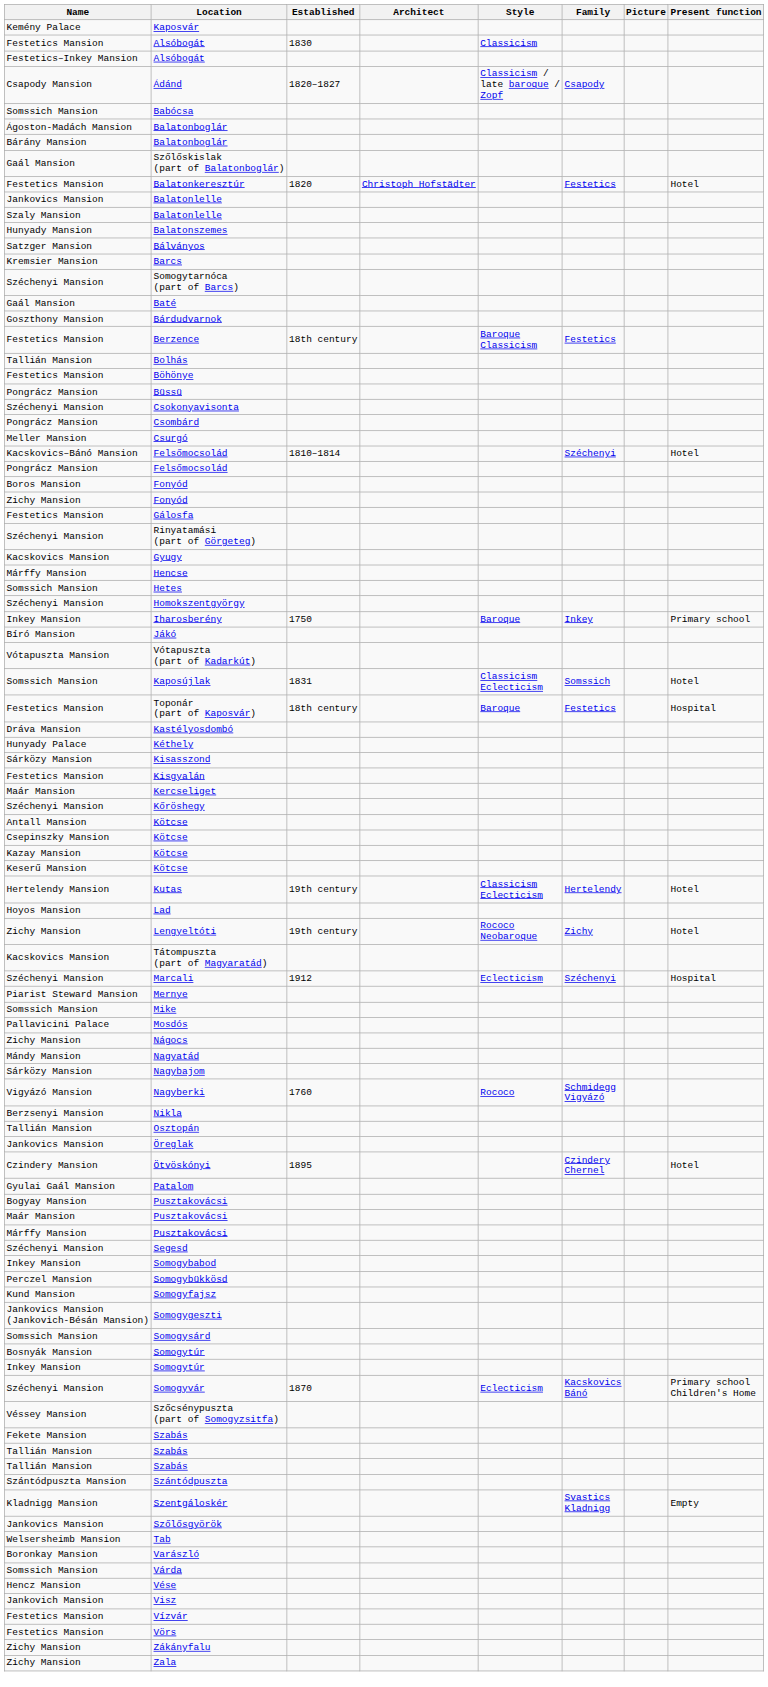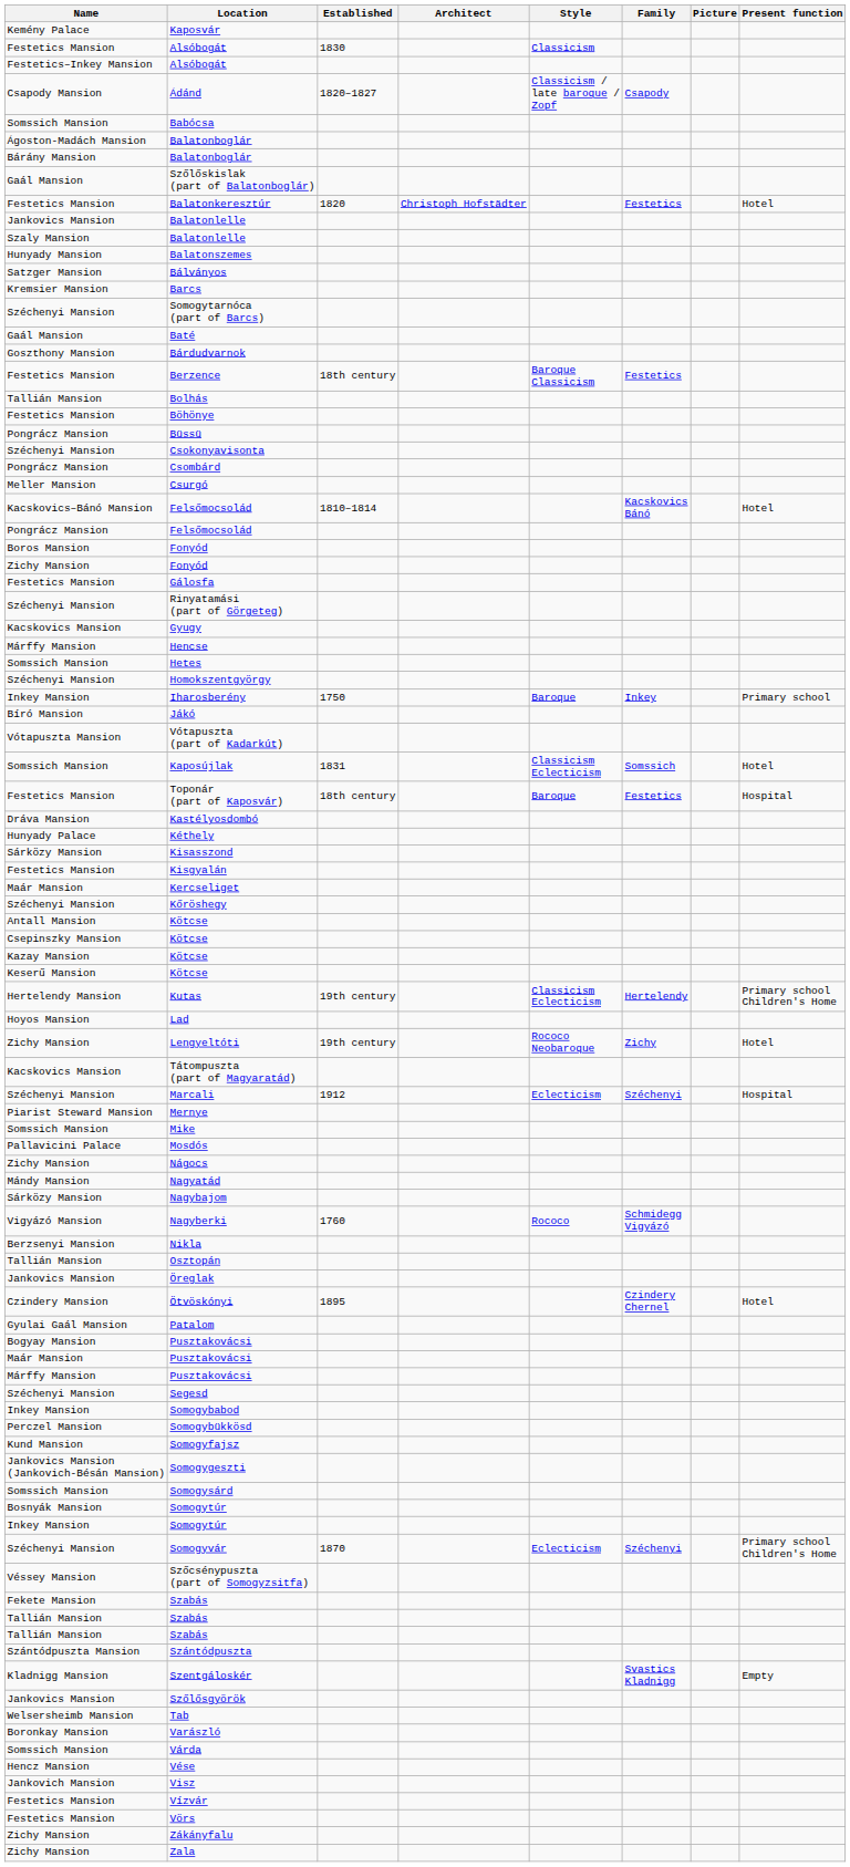Kacskovics–Bánó Mansion / Felsőmocsolád | Family: Széchenyi -> Kacskovics Bánó
Kutas | Present function: Hotel -> Primary school Children's Home
Somogyvár | Family: Kacskovics Bánó -> Széchenyi
